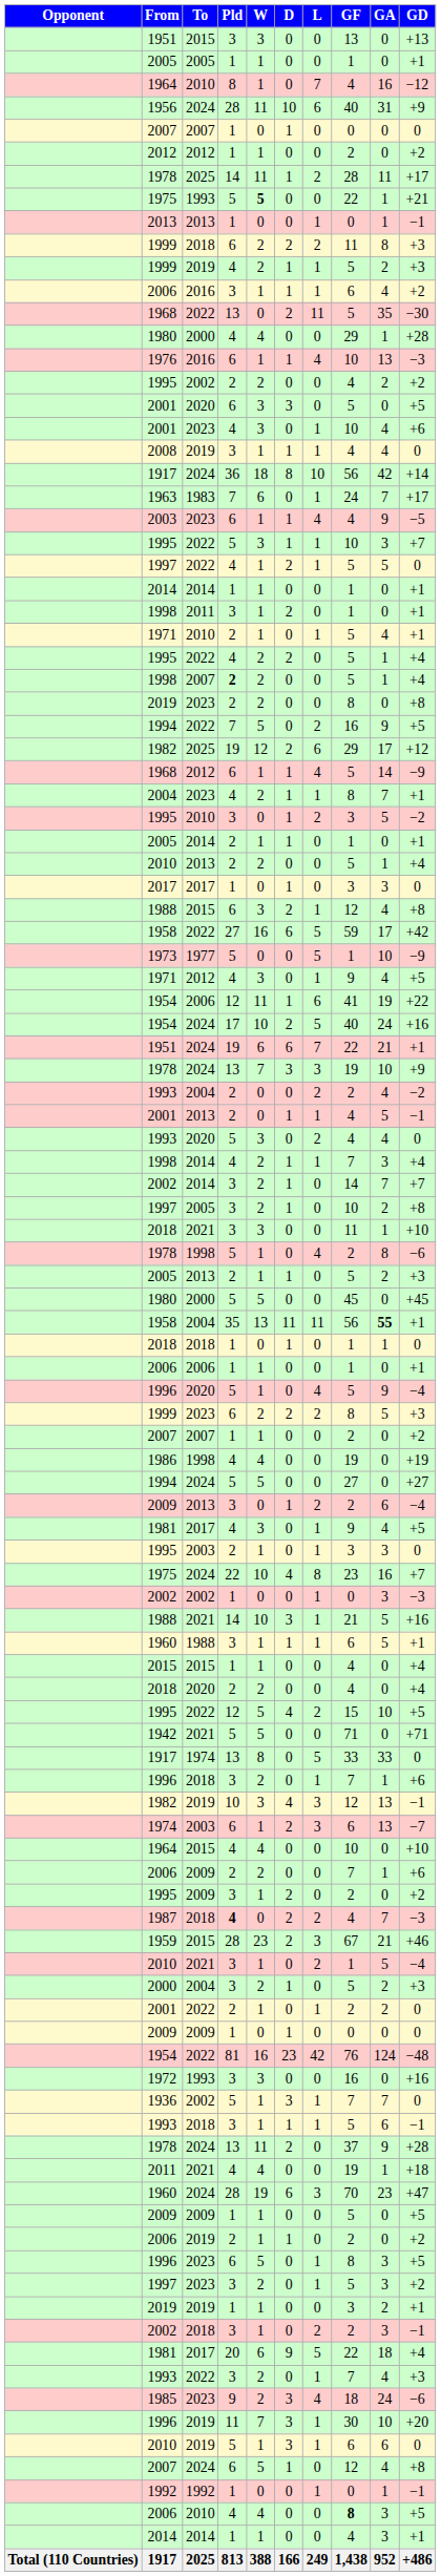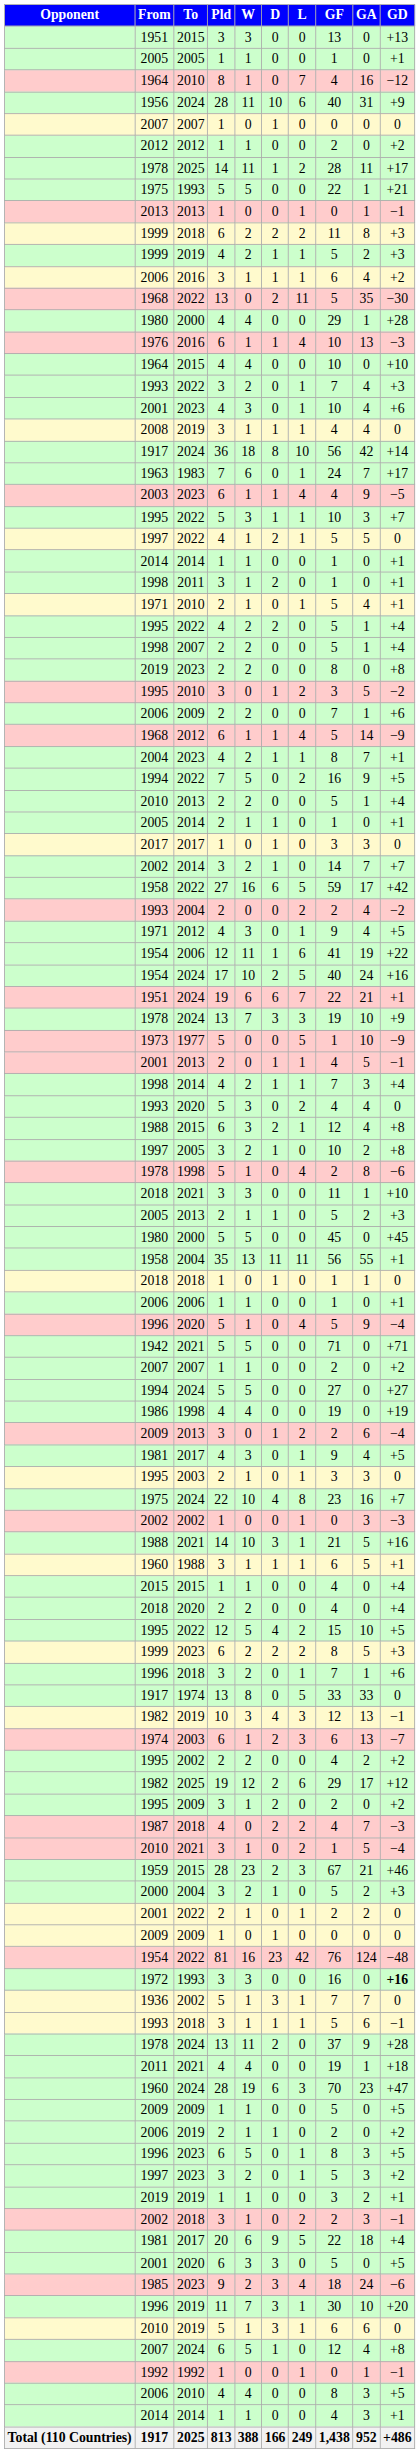1975 / 1993 | W: bold -> normal
rows swapped: 1964 / 2015 <-> 1995 / 2002
rows swapped: 2001 / 2020 <-> 1993 / 2022
1998 / 2007 | Pld: bold -> normal
rows swapped: 1995 / 2010 <-> 1994 / 2022
rows swapped: 2006 / 2009 <-> 1982 / 2025
rows swapped: 2005 / 2014 <-> 2010 / 2013
rows swapped: 2002 / 2014 <-> 1988 / 2015
rows swapped: 1993 / 2004 <-> 1973
rows swapped: 1993 / 2020 <-> 1998 / 2014
rows swapped: 1978 / 1998 <-> 2018 / 2021
1958 / 2004 | GA: bold -> normal
rows swapped: 1942 <-> 1999 / 2023
rows swapped: 1994 / 2024 <-> 1986
rows swapped: 1917 / 1974 <-> 1996 / 2018
1987 | Pld: bold -> normal
rows swapped: 2010 / 2021 <-> 1959
1972 | GD: normal -> bold
2006 / 2010 | GF: bold -> normal
